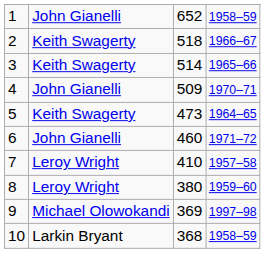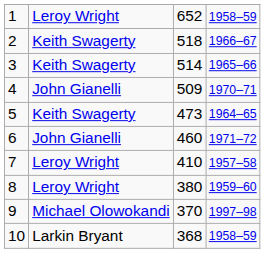1 | column 2: John Gianelli -> Leroy Wright
9 | column 3: 369 -> 370
